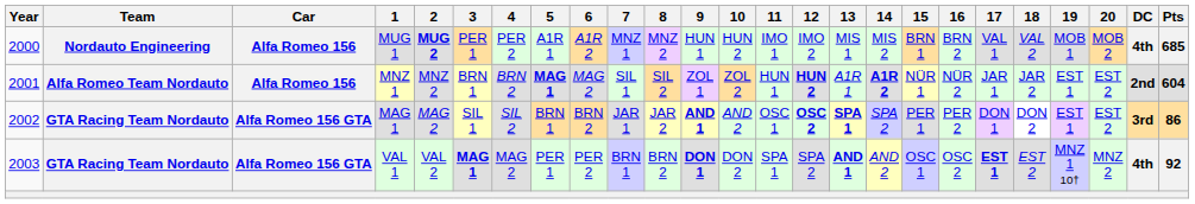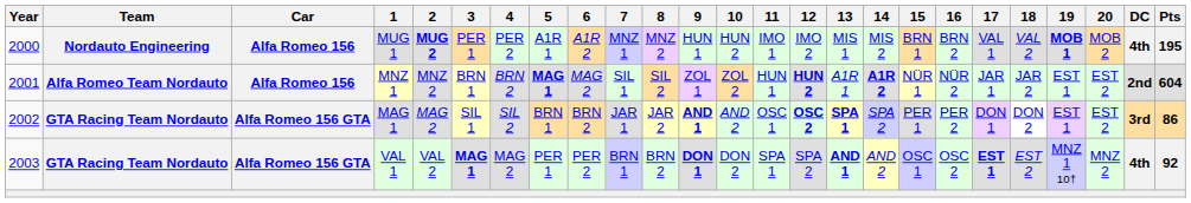MUG 1 | 19: normal -> bold
MUG 1 | Pts: 685 -> 195
